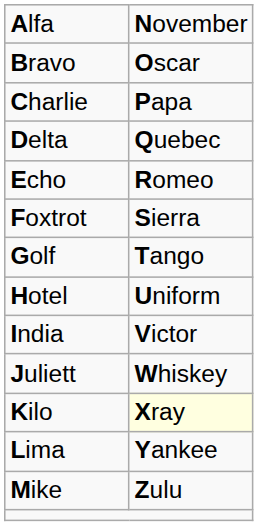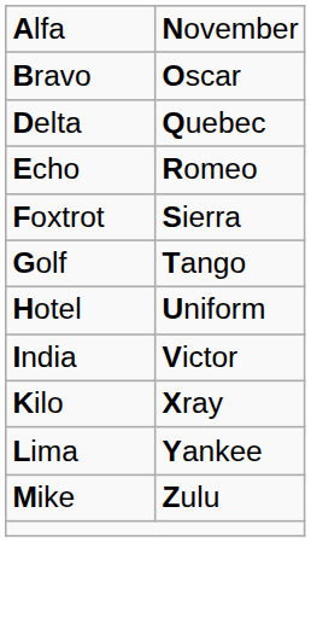- row: Charlie | Papa
- row: Juliett | Whiskey
Kilo | column 2: lightyellow background -> no background
